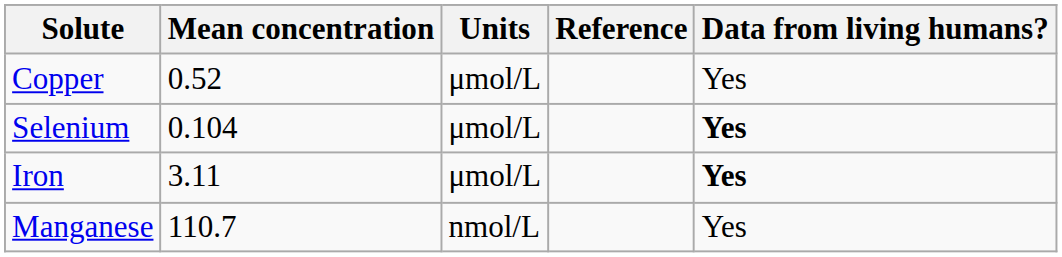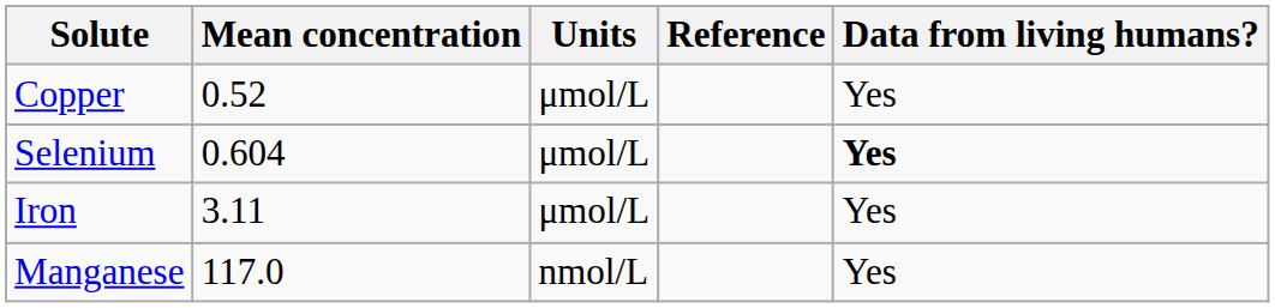Selenium | Mean concentration: 0.104 -> 0.604
Iron | Data from living humans?: bold -> normal
Manganese | Mean concentration: 110.7 -> 117.0
